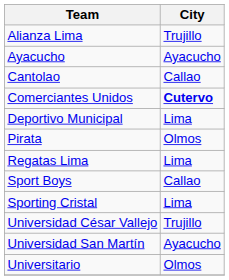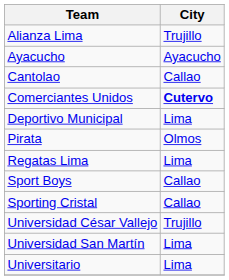Sporting Cristal | City: Lima -> Callao
Universidad San Martín | City: Ayacucho -> Lima
Universitario | City: Olmos -> Lima
